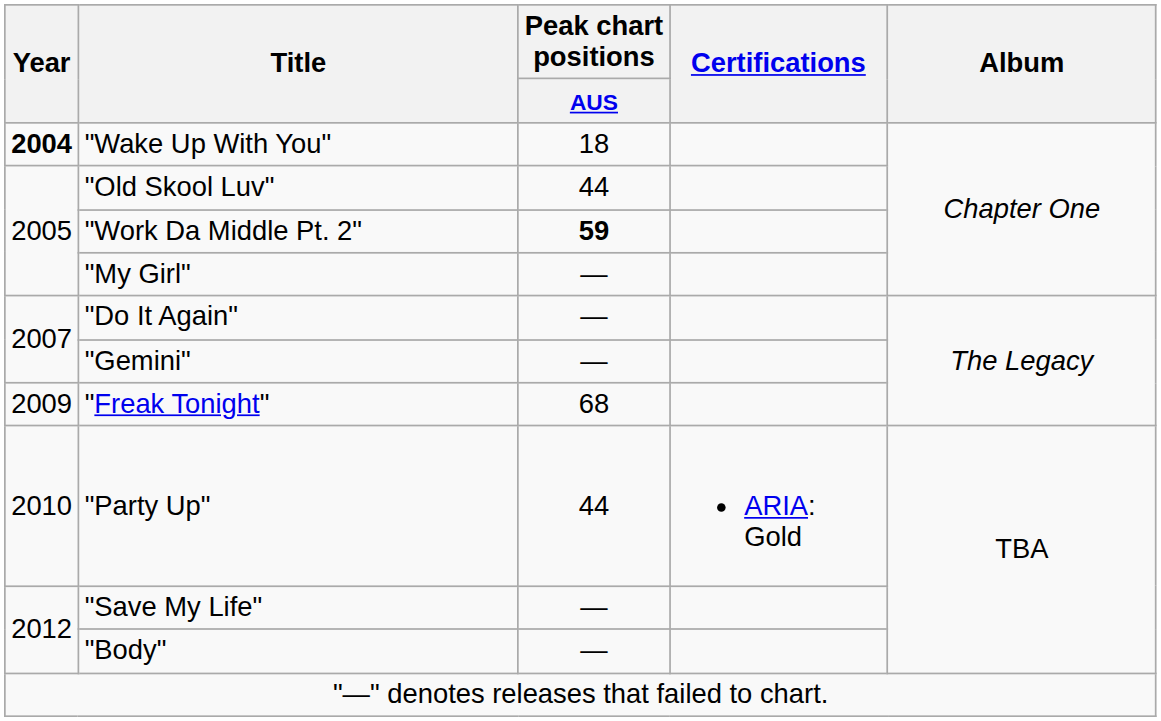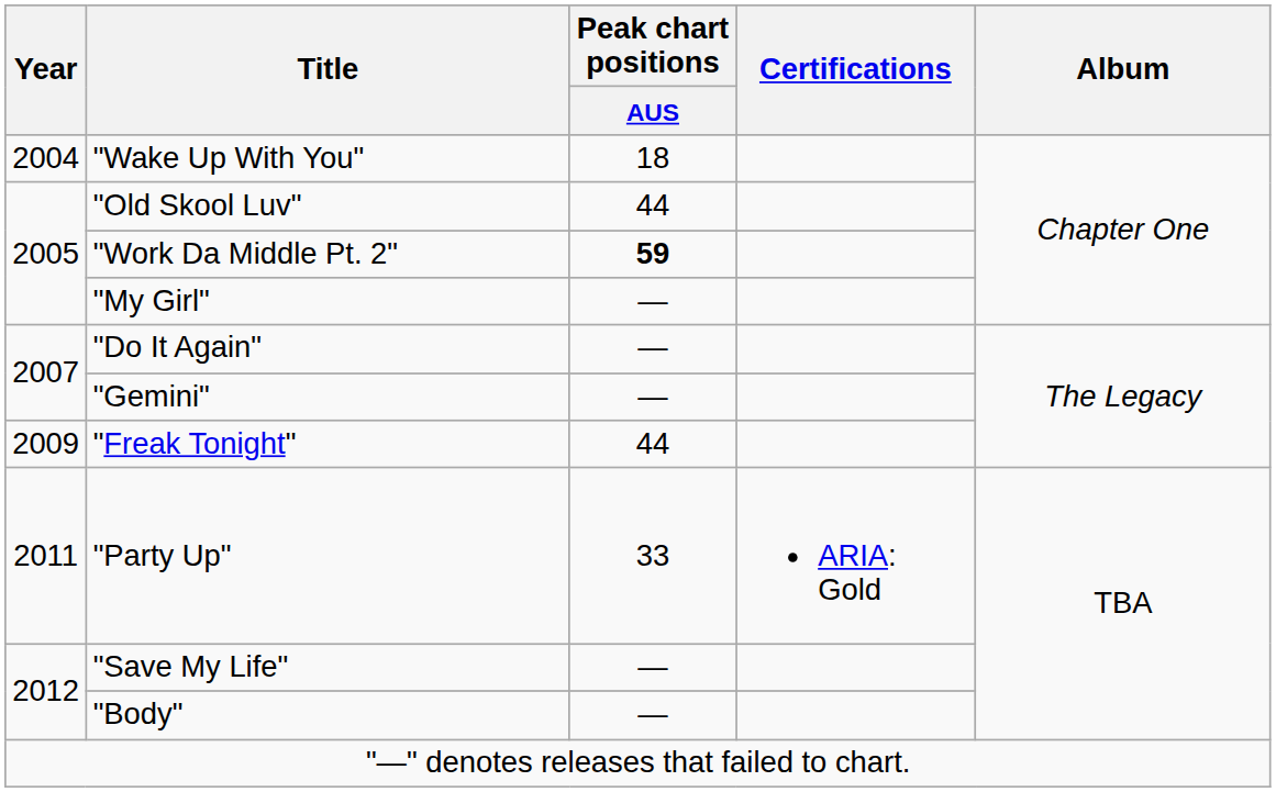"Wake Up With You" | Year: bold -> normal
"Freak Tonight" | Peak chart positions / AUS: 68 -> 44
"Party Up" | Year: 2010 -> 2011
"Party Up" | Peak chart positions / AUS: 44 -> 33
